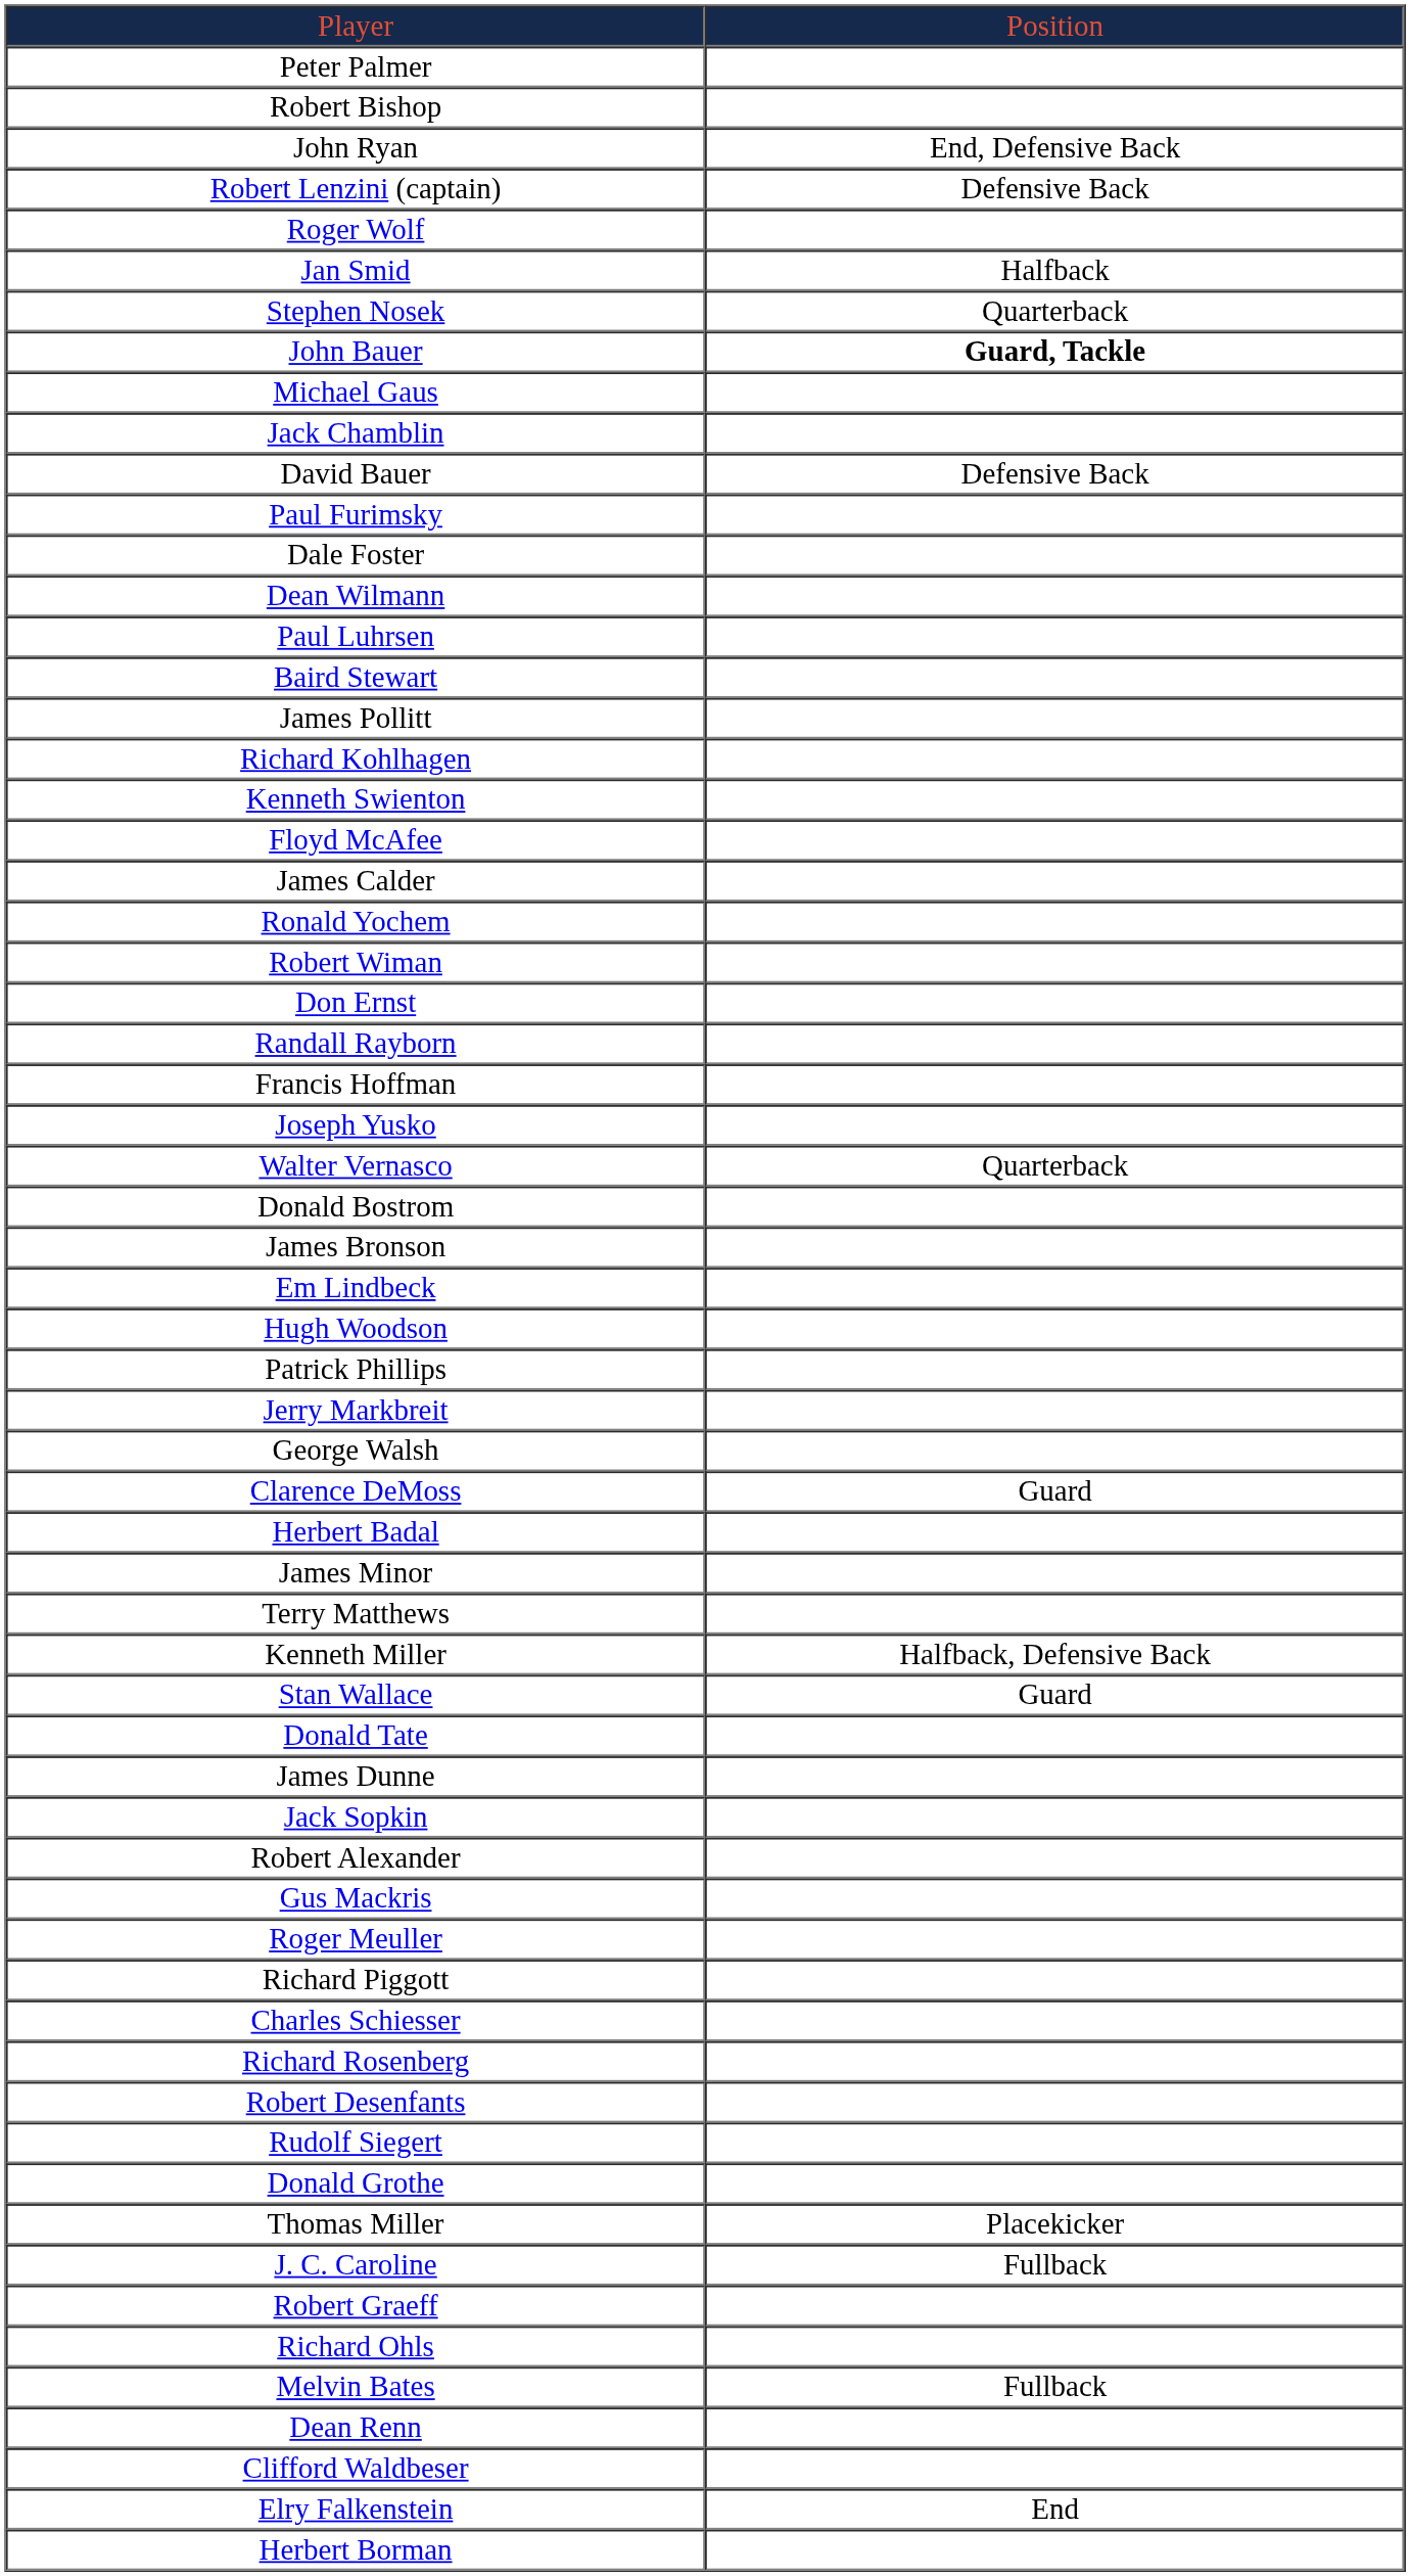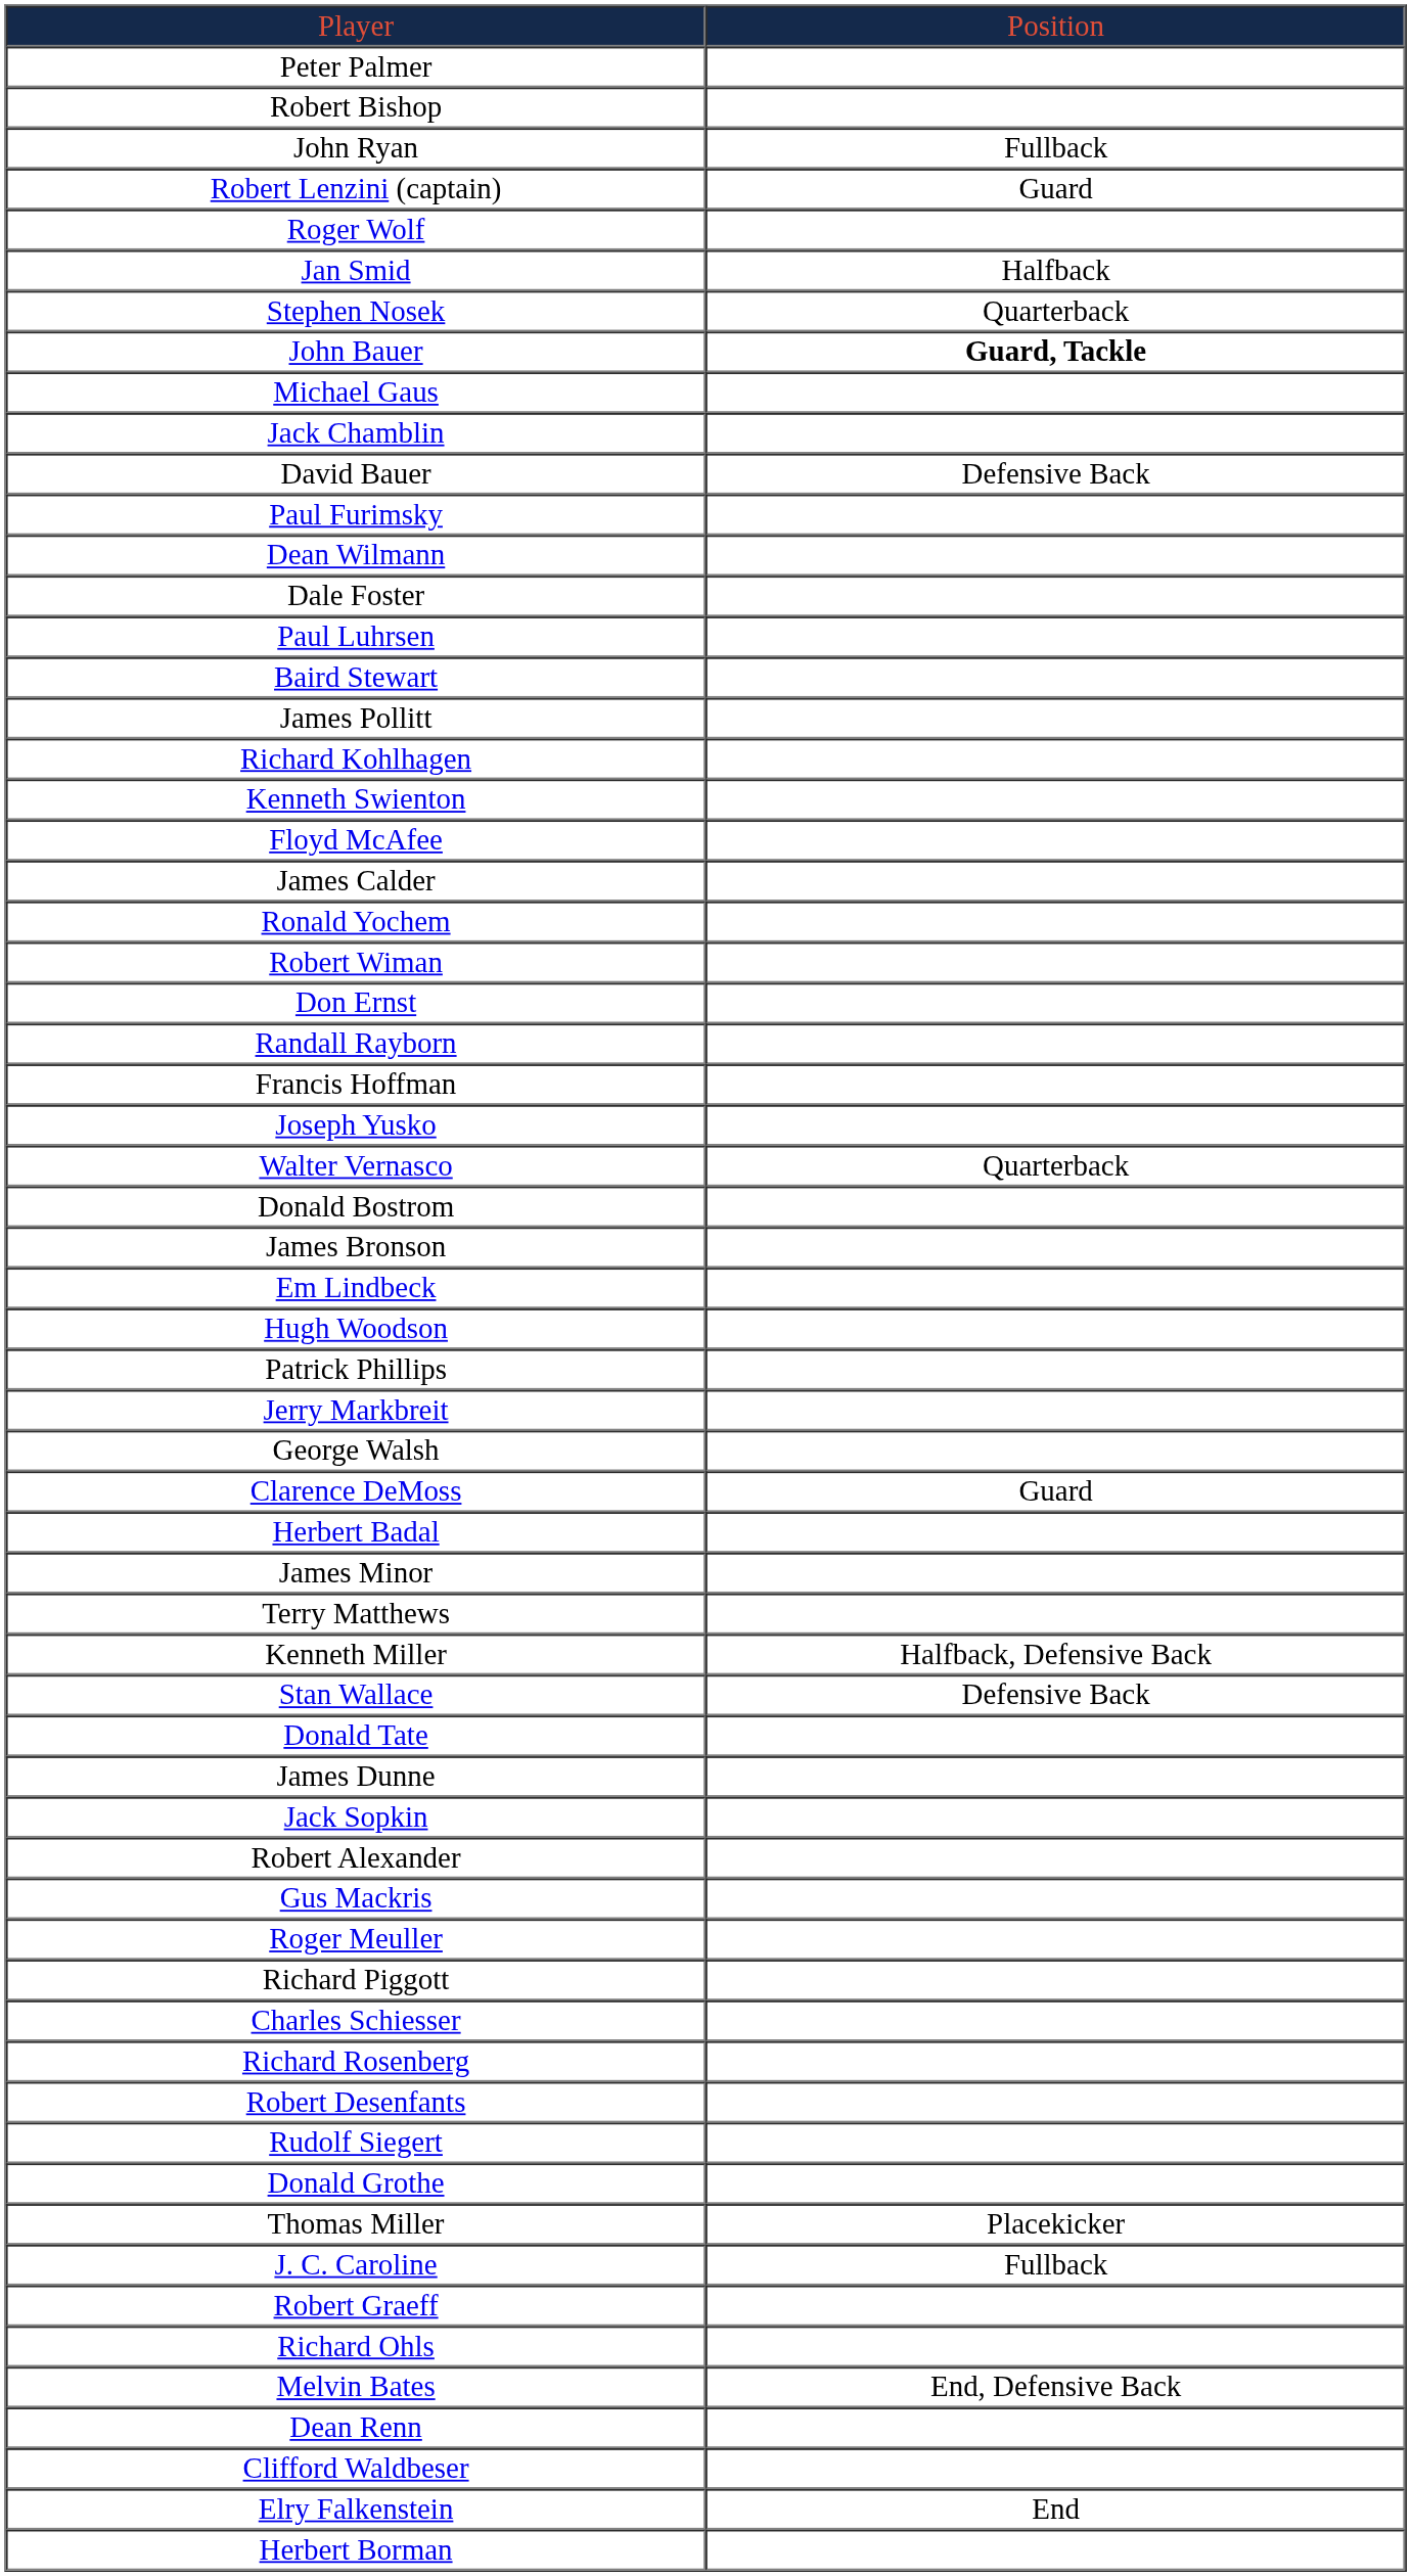John Ryan | column 2: End, Defensive Back -> Fullback
Robert Lenzini (captain) | column 2: Defensive Back -> Guard
rows swapped: Dean Wilmann <-> Dale Foster
Stan Wallace | column 2: Guard -> Defensive Back
Melvin Bates | column 2: Fullback -> End, Defensive Back
